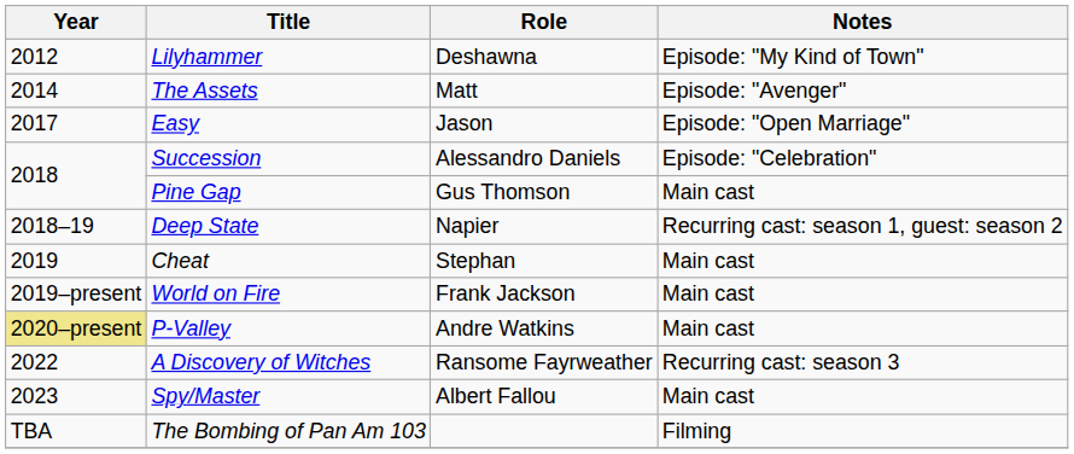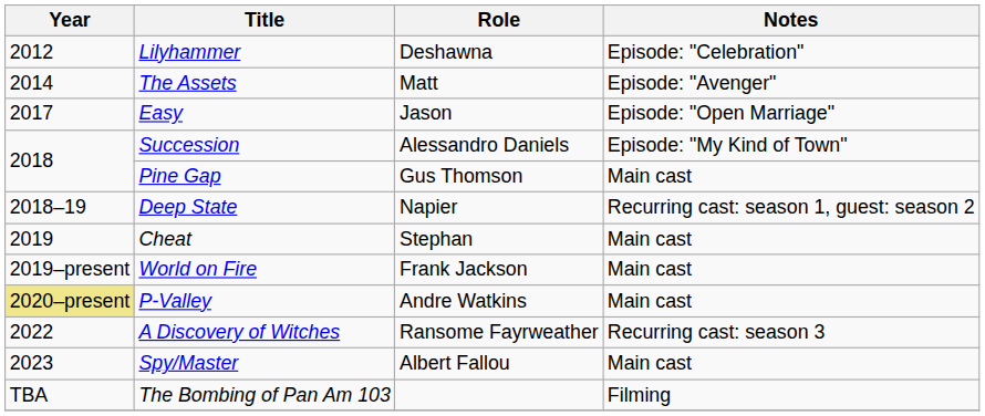Lilyhammer | Notes: Episode: "My Kind of Town" -> Episode: "Celebration"
Succession | Notes: Episode: "Celebration" -> Episode: "My Kind of Town"
